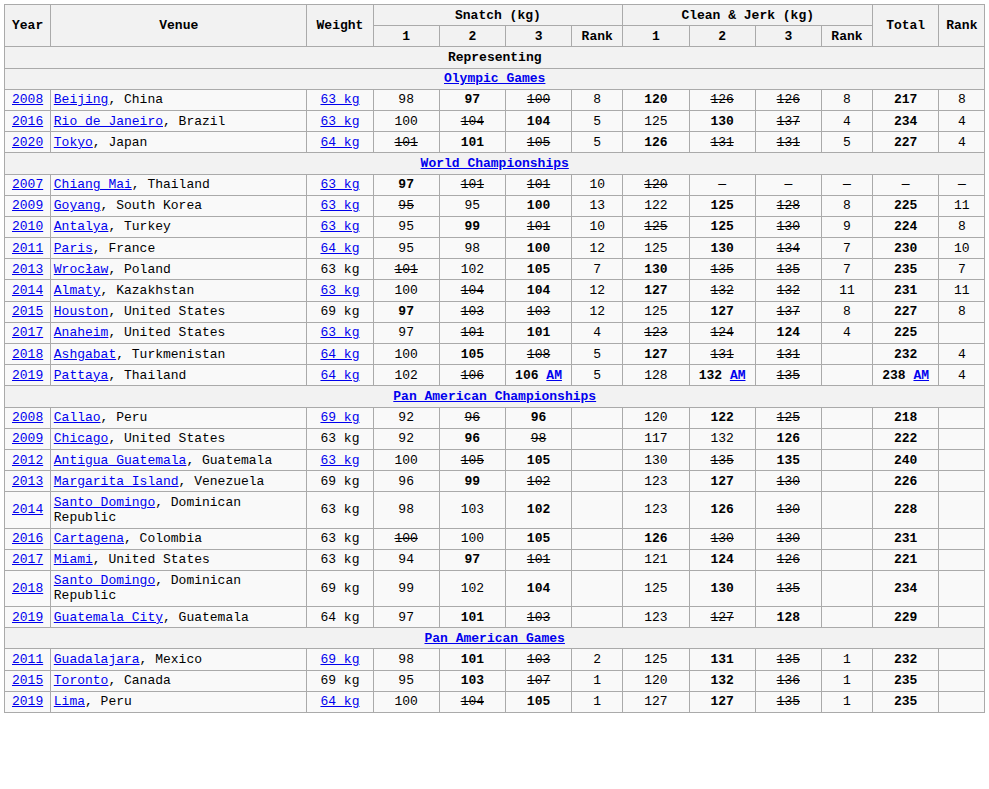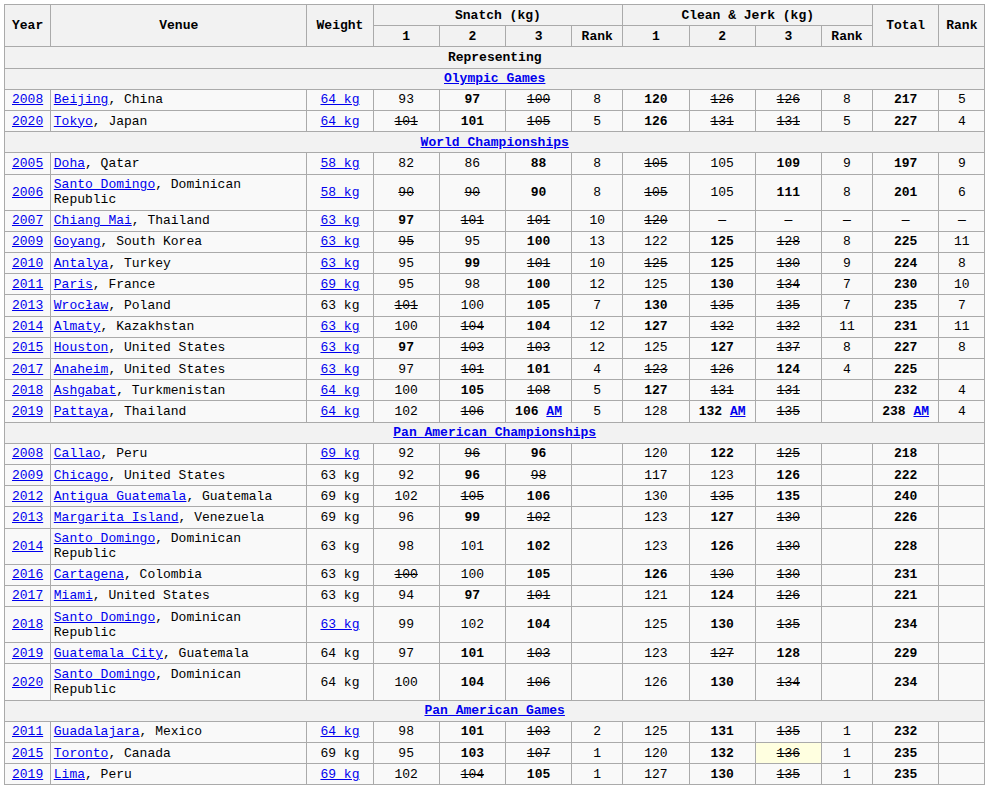Beijing, China | Weight: 63 kg -> 64 kg
Beijing, China | Snatch (kg) / 1: 98 -> 93
Beijing, China | Rank: 8 -> 5
- row: 2016 | Rio de Janeiro, Brazil | 63 kg | 100 | 104 | 104 | 5 | 125 | 130 | 137 | 4 | 234 | 4
+ row: 2005 | Doha, Qatar | 58 kg | 82 | 86 | 88 | 8 | 105 | 105 | 109 | 9 | 197 | 9
+ row: 2006 | Santo Domingo, Dominican Republic | 58 kg | 90 | 90 | 90 | 8 | 105 | 105 | 111 | 8 | 201 | 6
Paris, France | Weight: 64 kg -> 69 kg
Wrocław, Poland | Snatch (kg) / 2: 102 -> 100
Houston, United States | Weight: 69 kg -> 63 kg
Anaheim, United States | Clean & Jerk (kg) / 2: 124 -> 126
Chicago, United States | Clean & Jerk (kg) / 2: 132 -> 123
Antigua Guatemala, Guatemala | Weight: 63 kg -> 69 kg
Antigua Guatemala, Guatemala | Snatch (kg) / 1: 100 -> 102
Antigua Guatemala, Guatemala | Snatch (kg) / 3: 105 -> 106
2014 / Santo Domingo, Dominican Republic | Snatch (kg) / 2: 103 -> 101
2018 / Santo Domingo, Dominican Republic | Weight: 69 kg -> 63 kg
+ row: 2020 | Santo Domingo, Dominican Republic | 64 kg | 100 | 104 | 106 | 126 | 130 | 134 | 234
Guadalajara, Mexico | Weight: 69 kg -> 64 kg
Toronto, Canada | Clean & Jerk (kg) / 3: no background -> lightyellow background
Lima, Peru | Weight: 64 kg -> 69 kg
Lima, Peru | Snatch (kg) / 1: 100 -> 102
Lima, Peru | Clean & Jerk (kg) / 2: 127 -> 130
